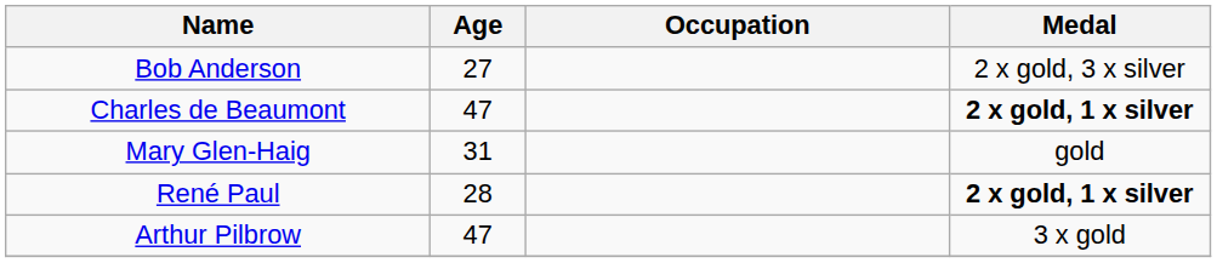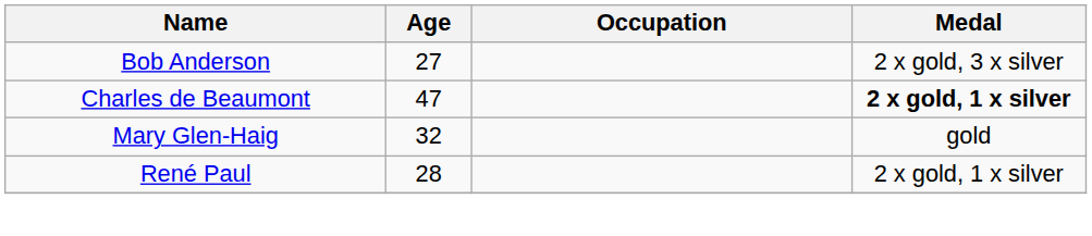Mary Glen-Haig | Age: 31 -> 32
René Paul | Medal: bold -> normal
- row: Arthur Pilbrow | 47 | 3 x gold
